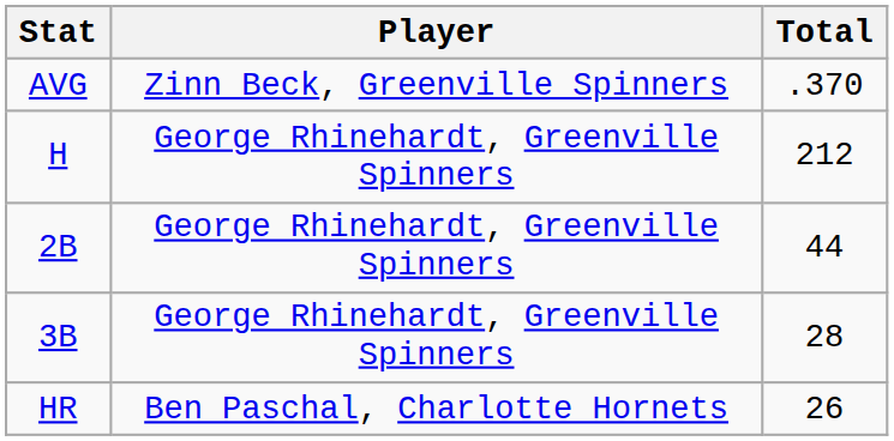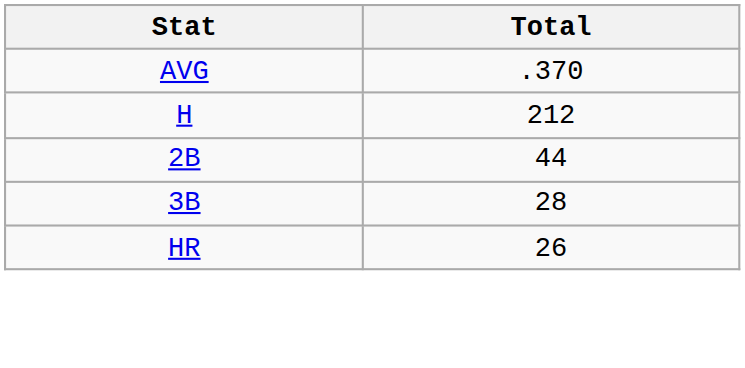- column: Player | Zinn Beck, Greenville Spinners | George Rhinehardt, Greenville Spinners | George Rhinehardt, Greenville Spinners | George Rhinehardt, Greenville Spinners | Ben Paschal, Charlotte Hornets
